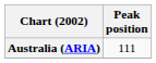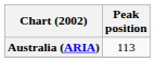Australia (ARIA) | Peak position: 111 -> 113
